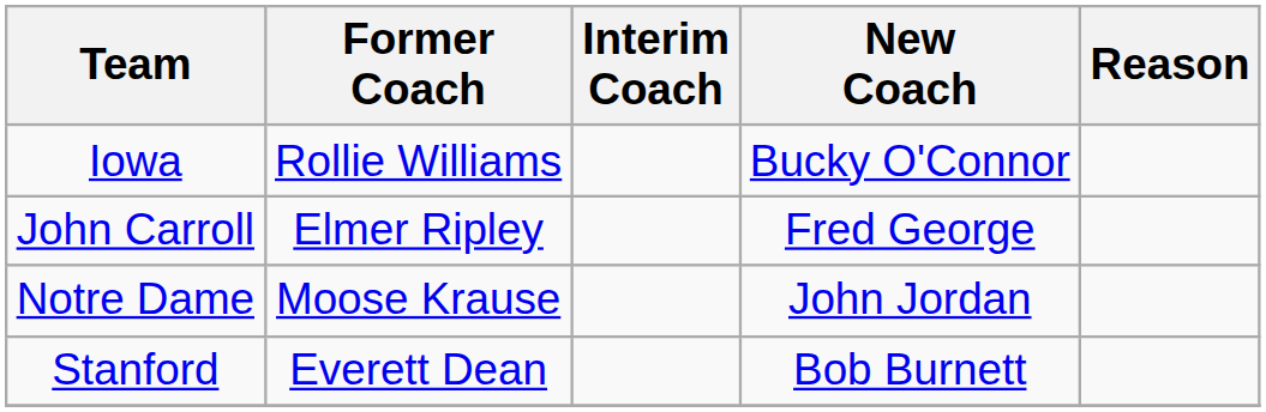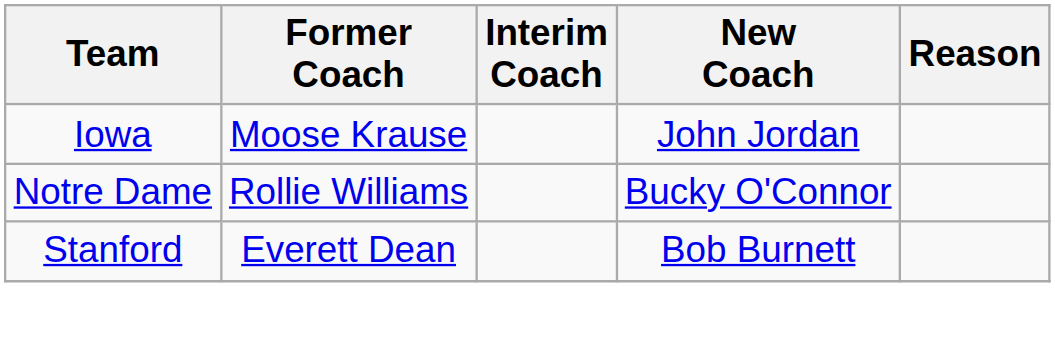Iowa | Former Coach: Rollie Williams -> Moose Krause
Iowa | New Coach: Bucky O'Connor -> John Jordan
- row: John Carroll | Elmer Ripley | Fred George
Notre Dame | Former Coach: Moose Krause -> Rollie Williams
Notre Dame | New Coach: John Jordan -> Bucky O'Connor
